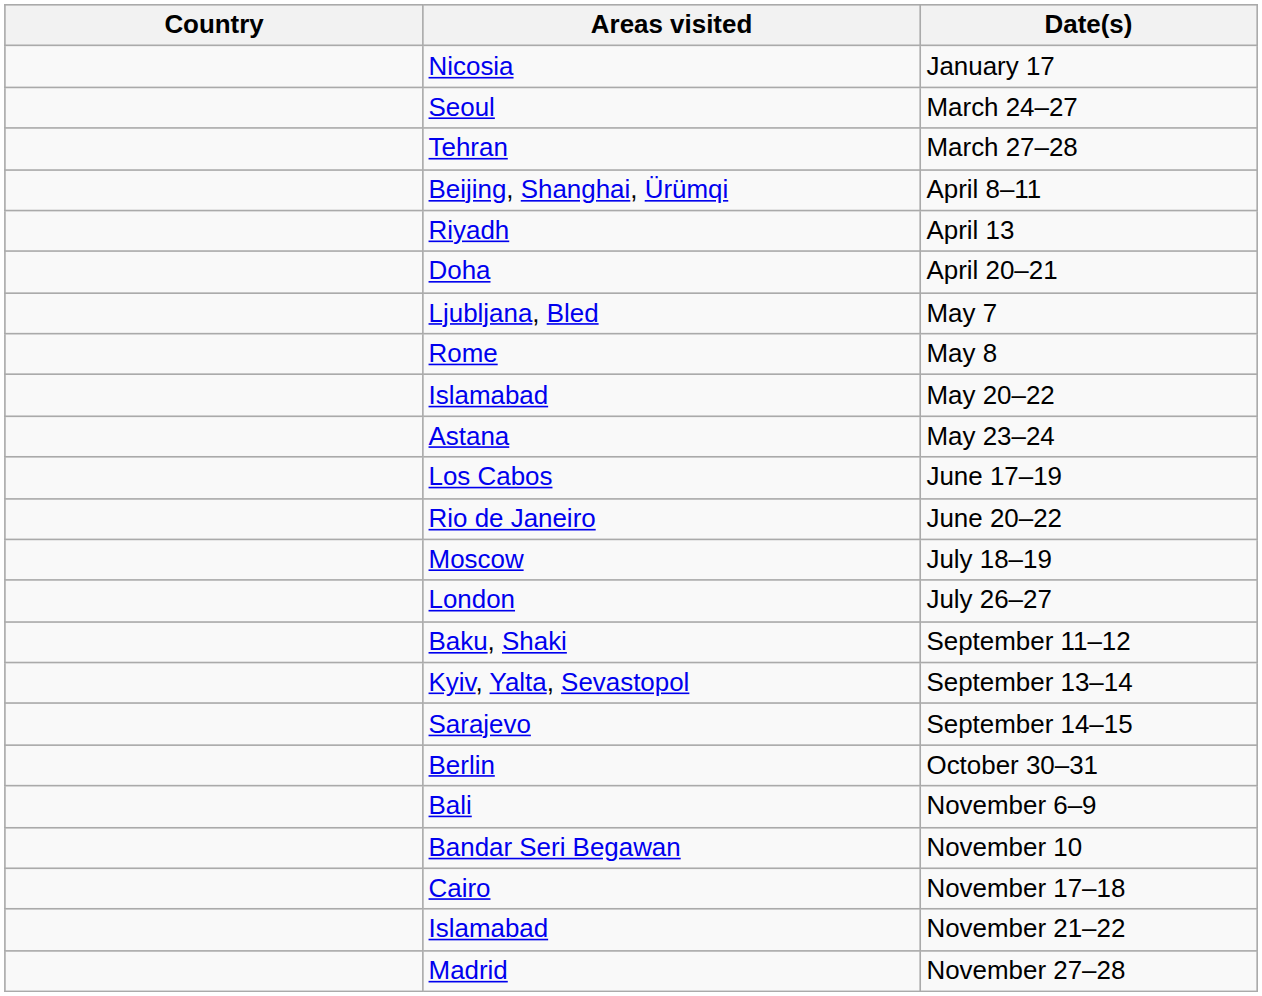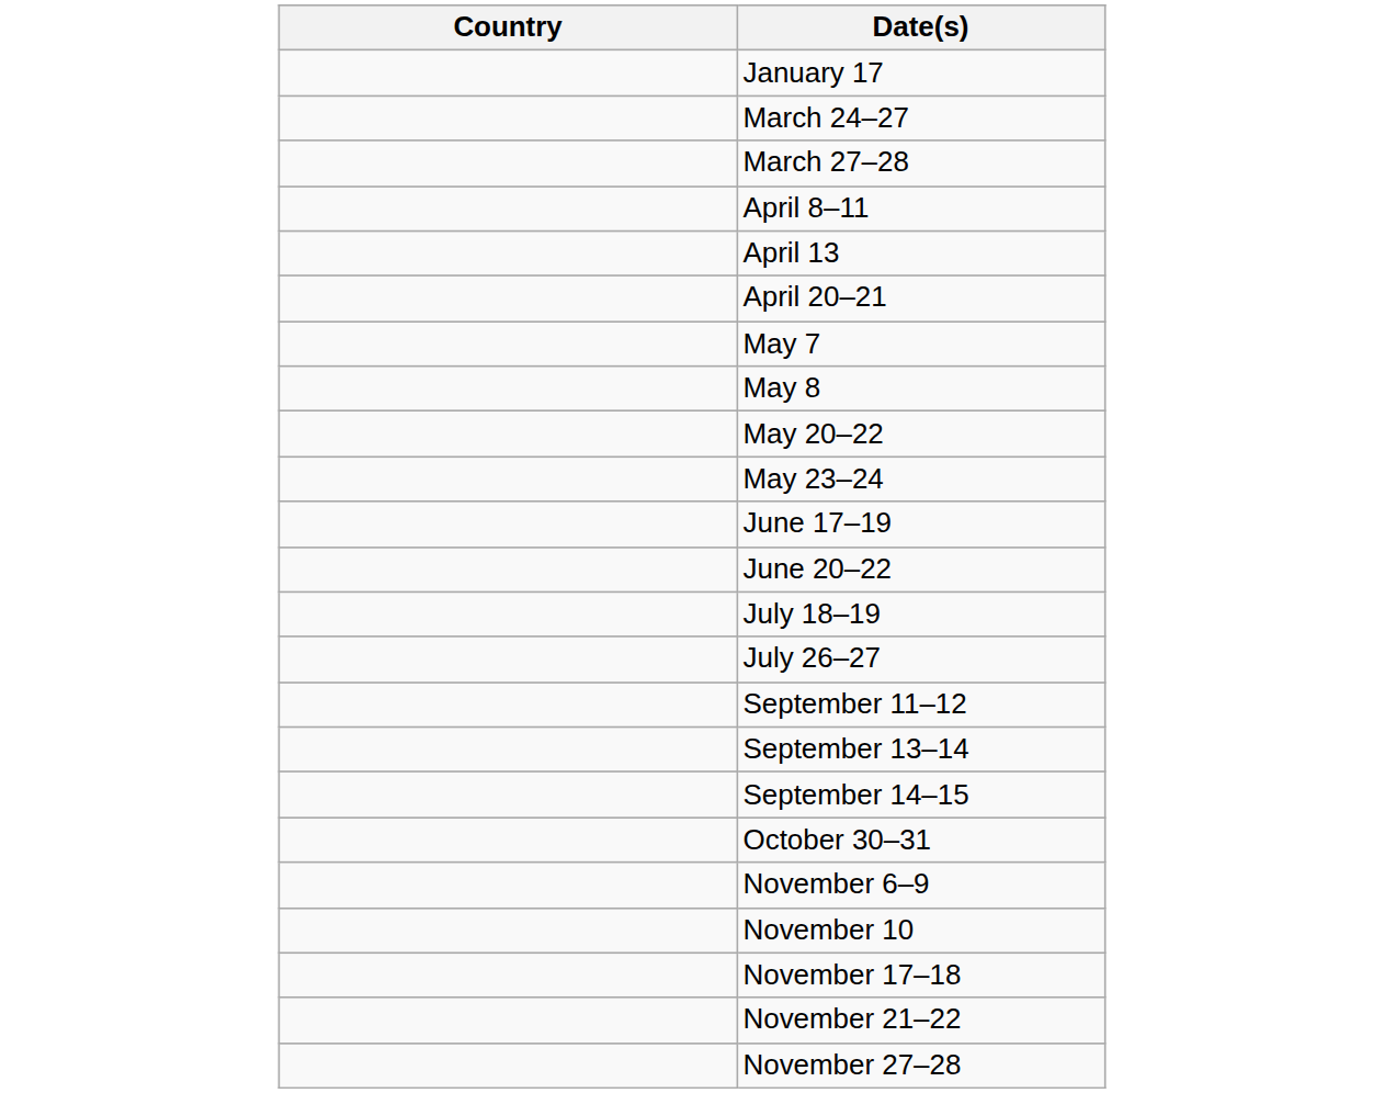- column: Areas visited | Nicosia | Seoul | Tehran | Beijing, Shanghai, Ürümqi | Riyadh | Doha | Ljubljana, Bled | Rome | Islamabad | Astana | Los Cabos | Rio de Janeiro | Moscow | London | Baku, Shaki | Kyiv, Yalta, Sevastopol | Sarajevo | Berlin | Bali | Bandar Seri Begawan | Cairo | Islamabad | Madrid
